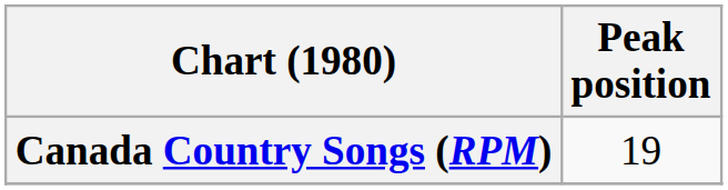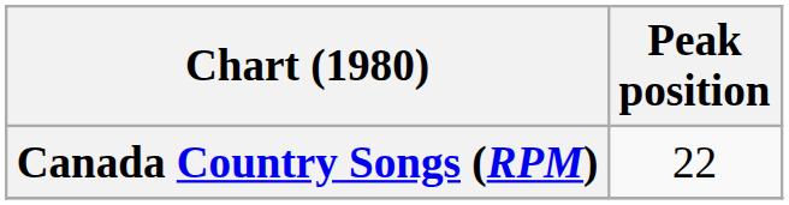Canada Country Songs (RPM) | Peak position: 19 -> 22
